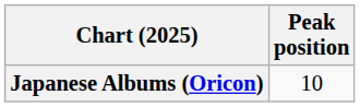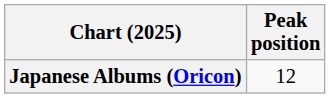Japanese Albums (Oricon) | Peak position: 10 -> 12
